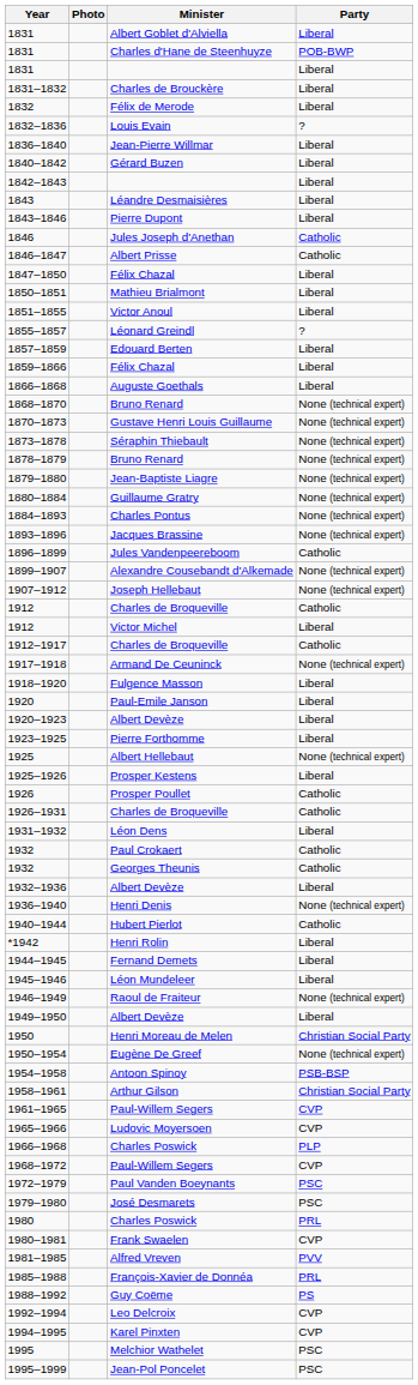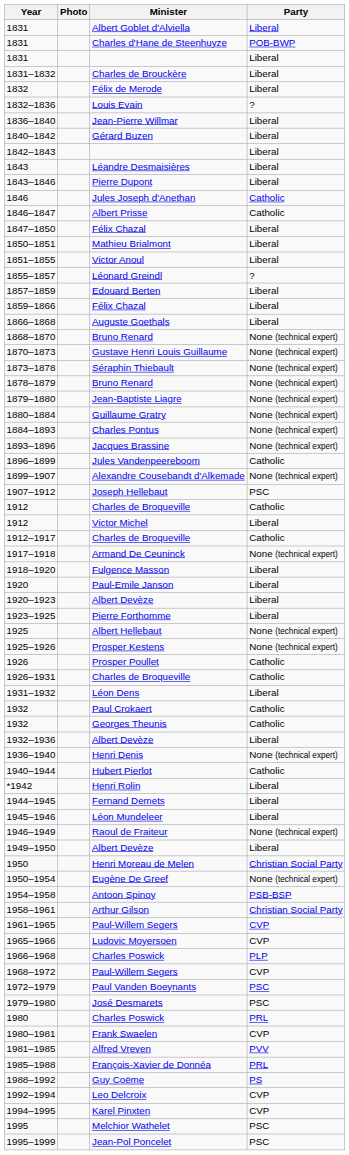1907–1912 | Party: None (technical expert) -> PSC
1925–1926 | Party: Liberal -> None (technical expert)
